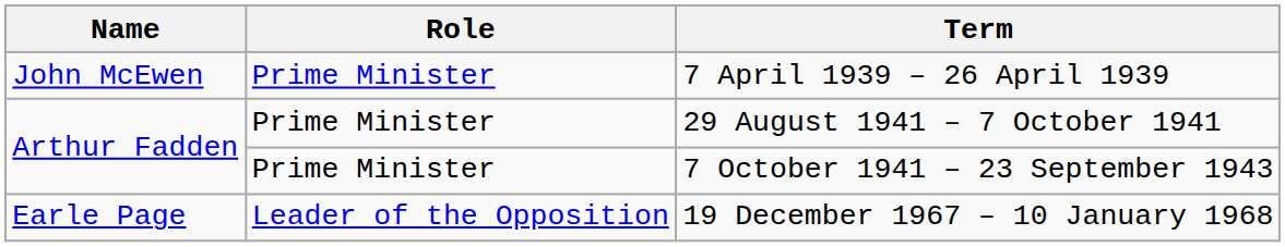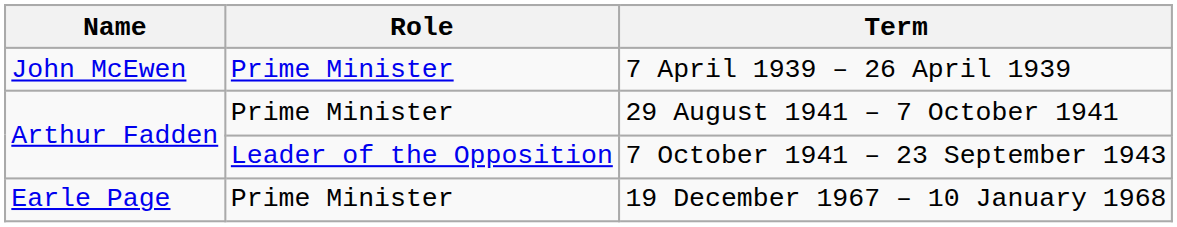7 October 1941 – 23 September 1943 | Role: Prime Minister -> Leader of the Opposition
19 December 1967 – 10 January 1968 | Role: Leader of the Opposition -> Prime Minister
